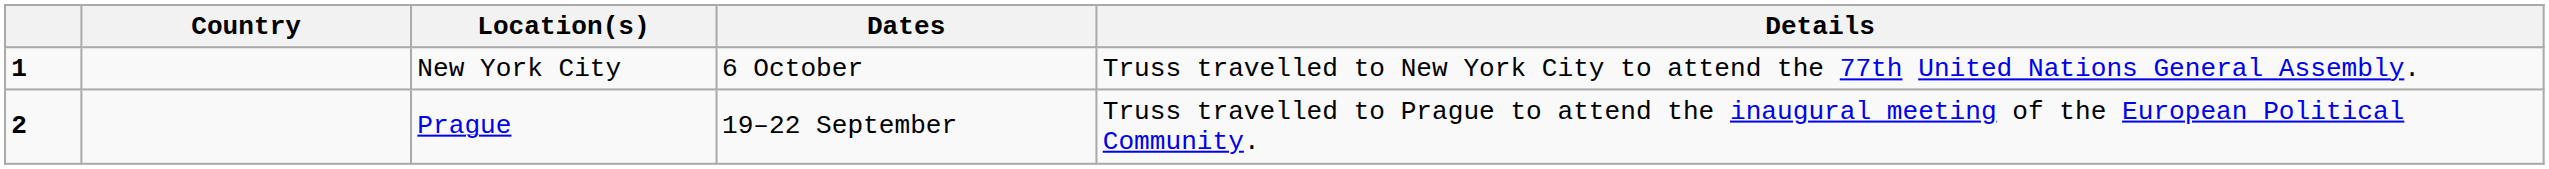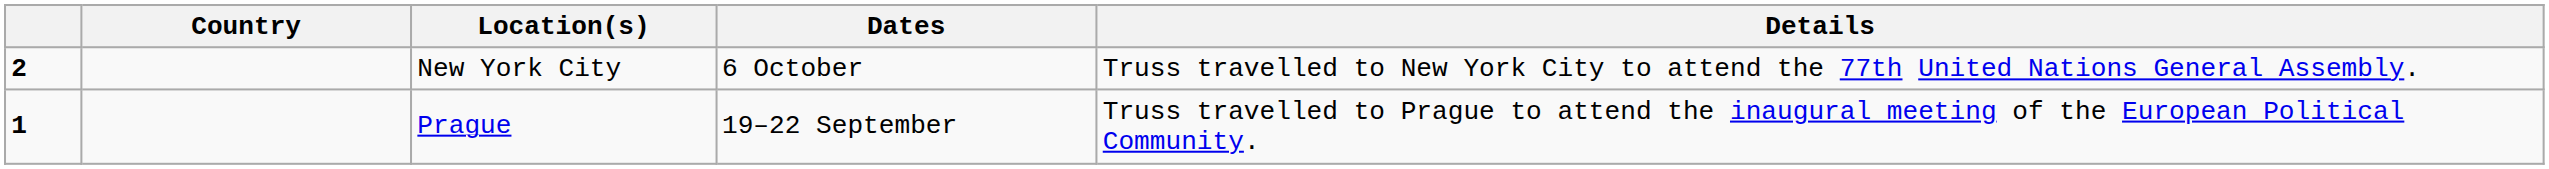New York City | column 1: 1 -> 2
Prague | column 1: 2 -> 1
